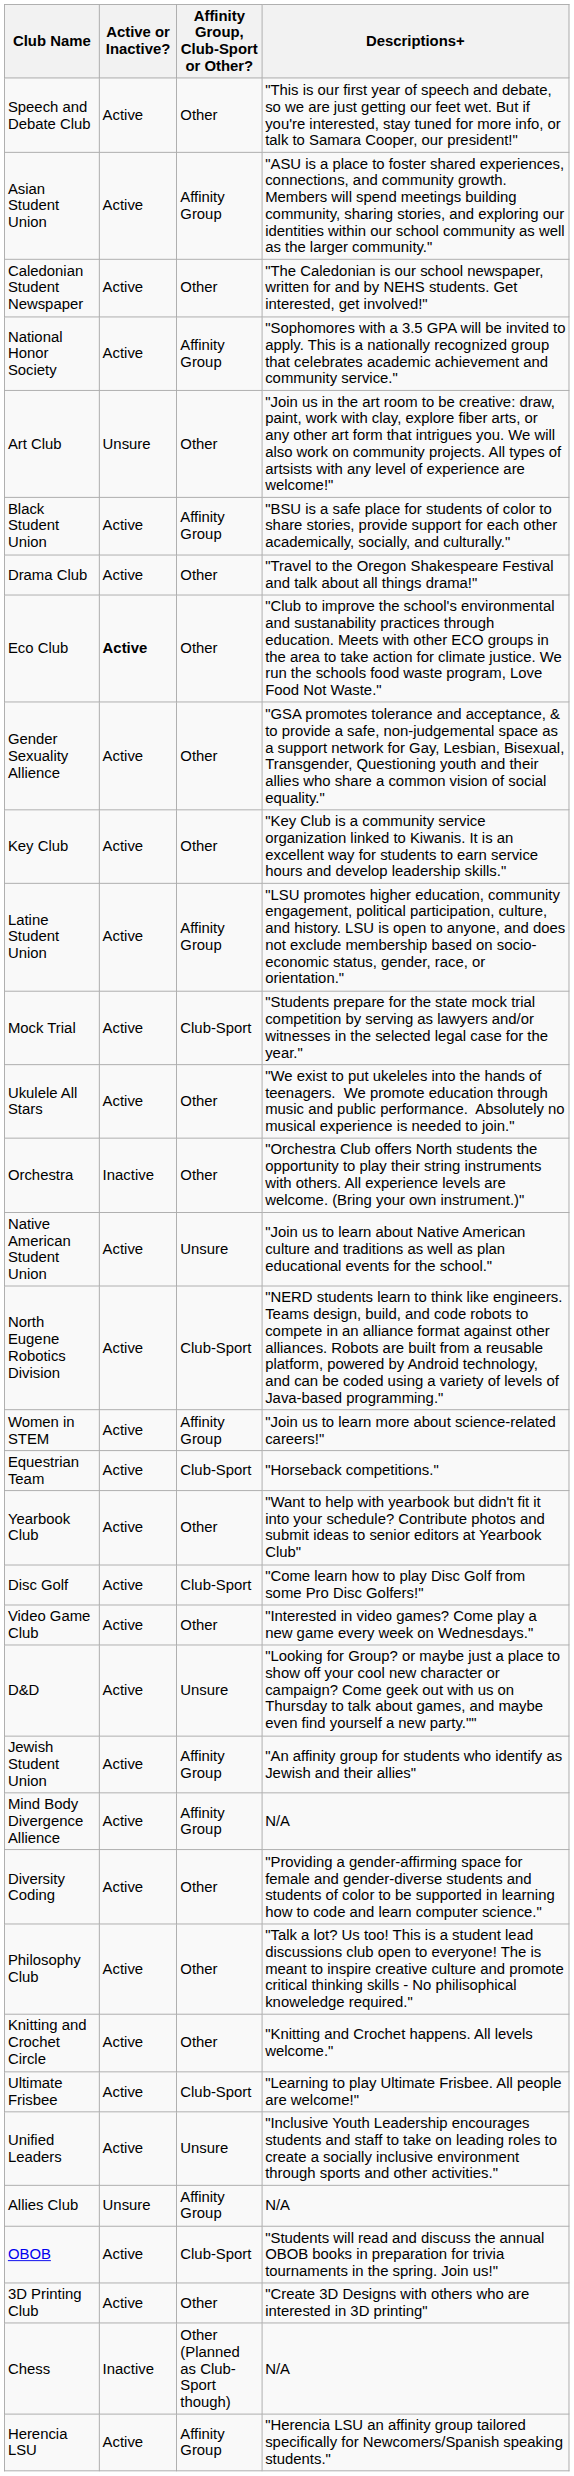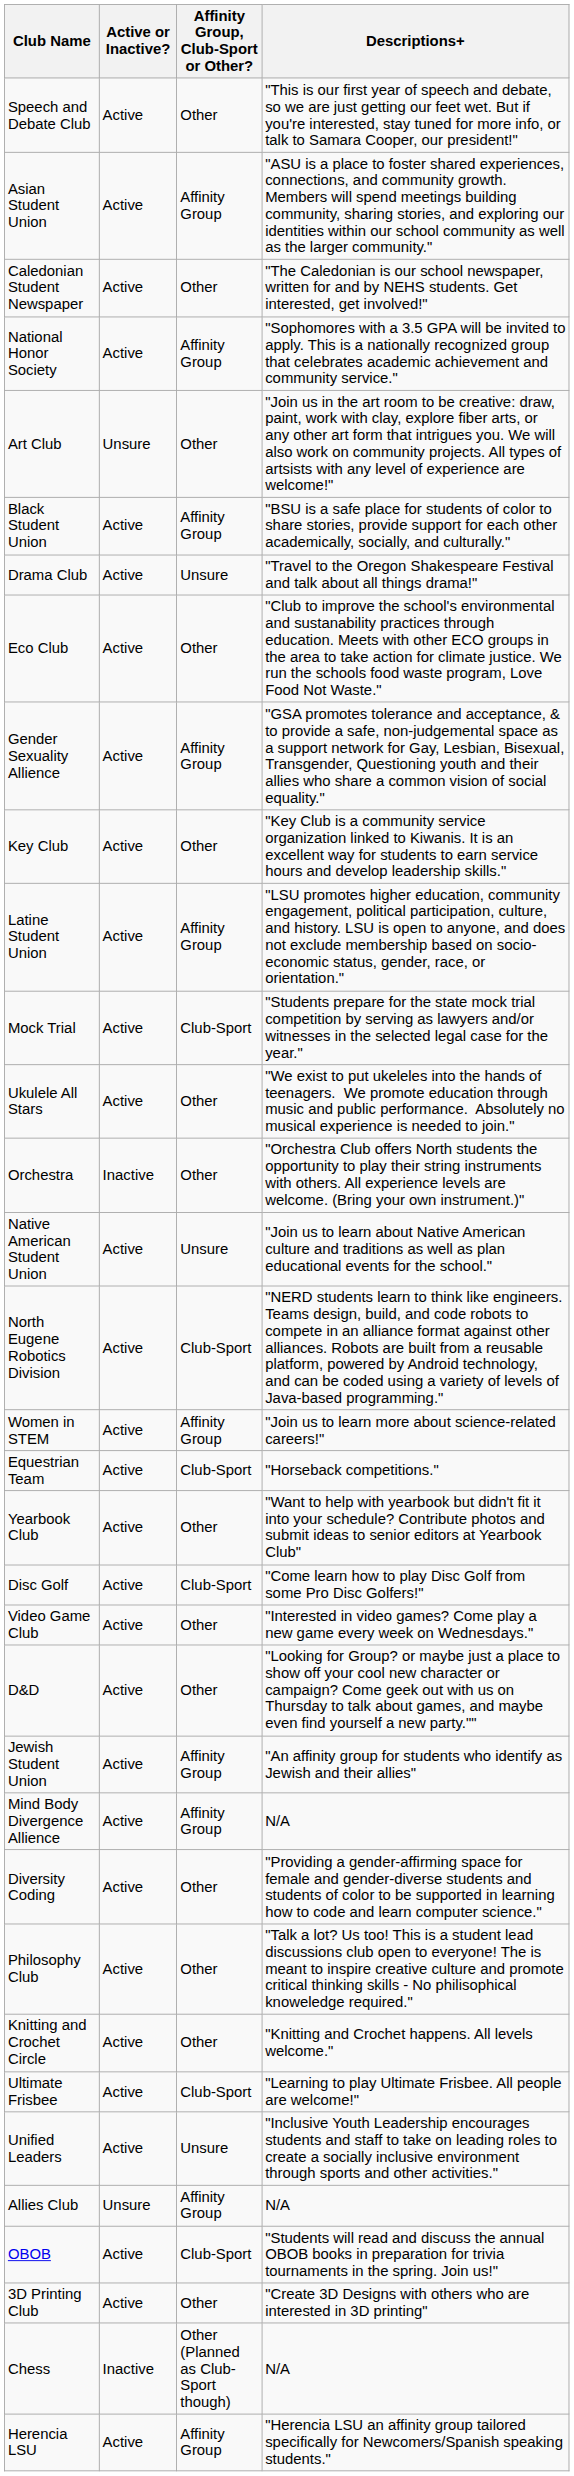Drama Club | Affinity Group, Club-Sport or Other?: Other -> Unsure
Eco Club | Active or Inactive?: bold -> normal
Gender Sexuality Allience | Affinity Group, Club-Sport or Other?: Other -> Affinity Group
D&D | Affinity Group, Club-Sport or Other?: Unsure -> Other
